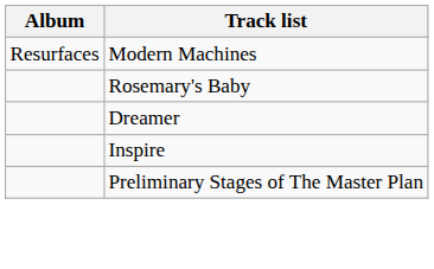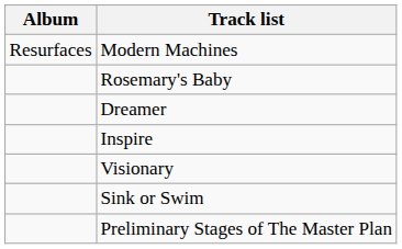+ row: Visionary
+ row: Sink or Swim
